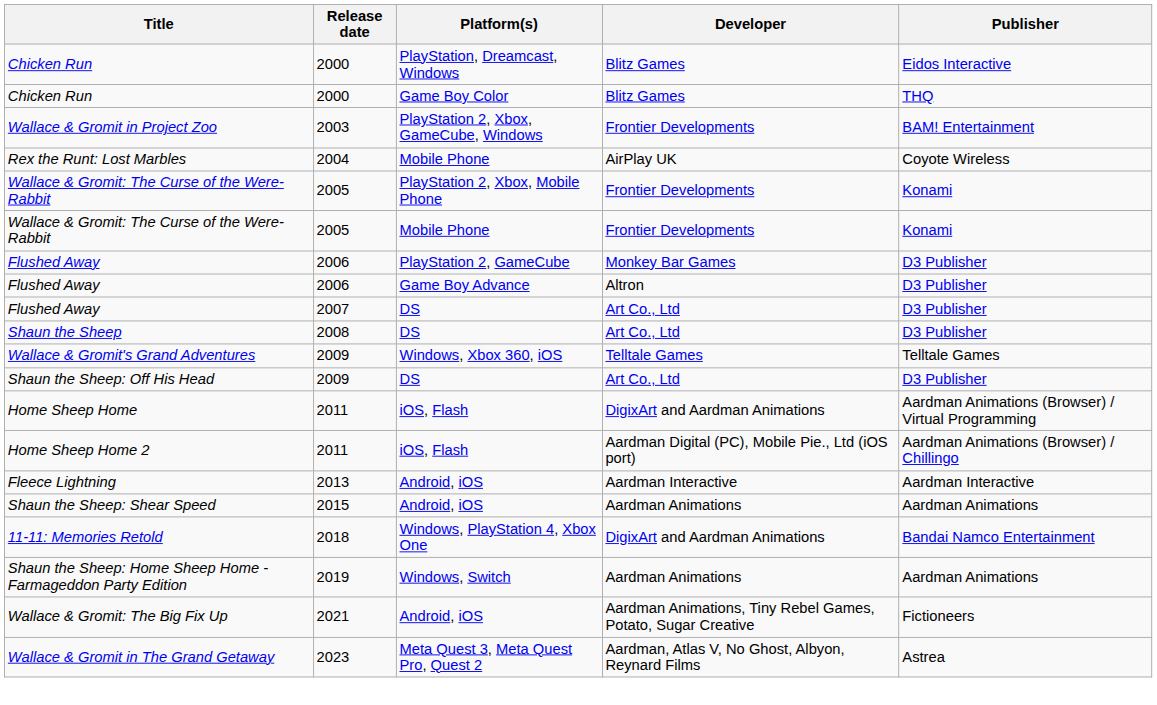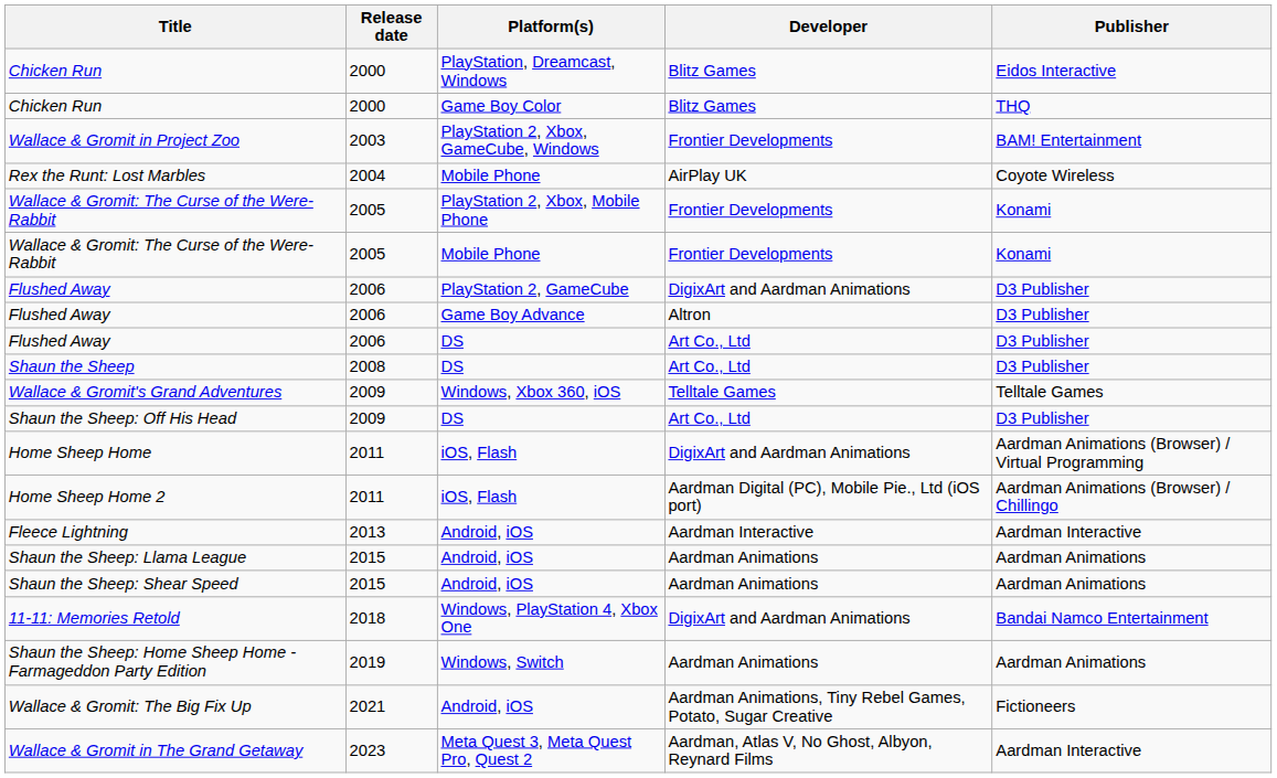Flushed Away / PlayStation 2, GameCube | Developer: Monkey Bar Games -> DigixArt and Aardman Animations
Flushed Away / DS | Release date: 2007 -> 2006
+ row: Shaun the Sheep: Llama League | 2015 | Android, iOS | Aardman Animations | Aardman Animations
Wallace & Gromit in The Grand Getaway | Publisher: Astrea -> Aardman Interactive
